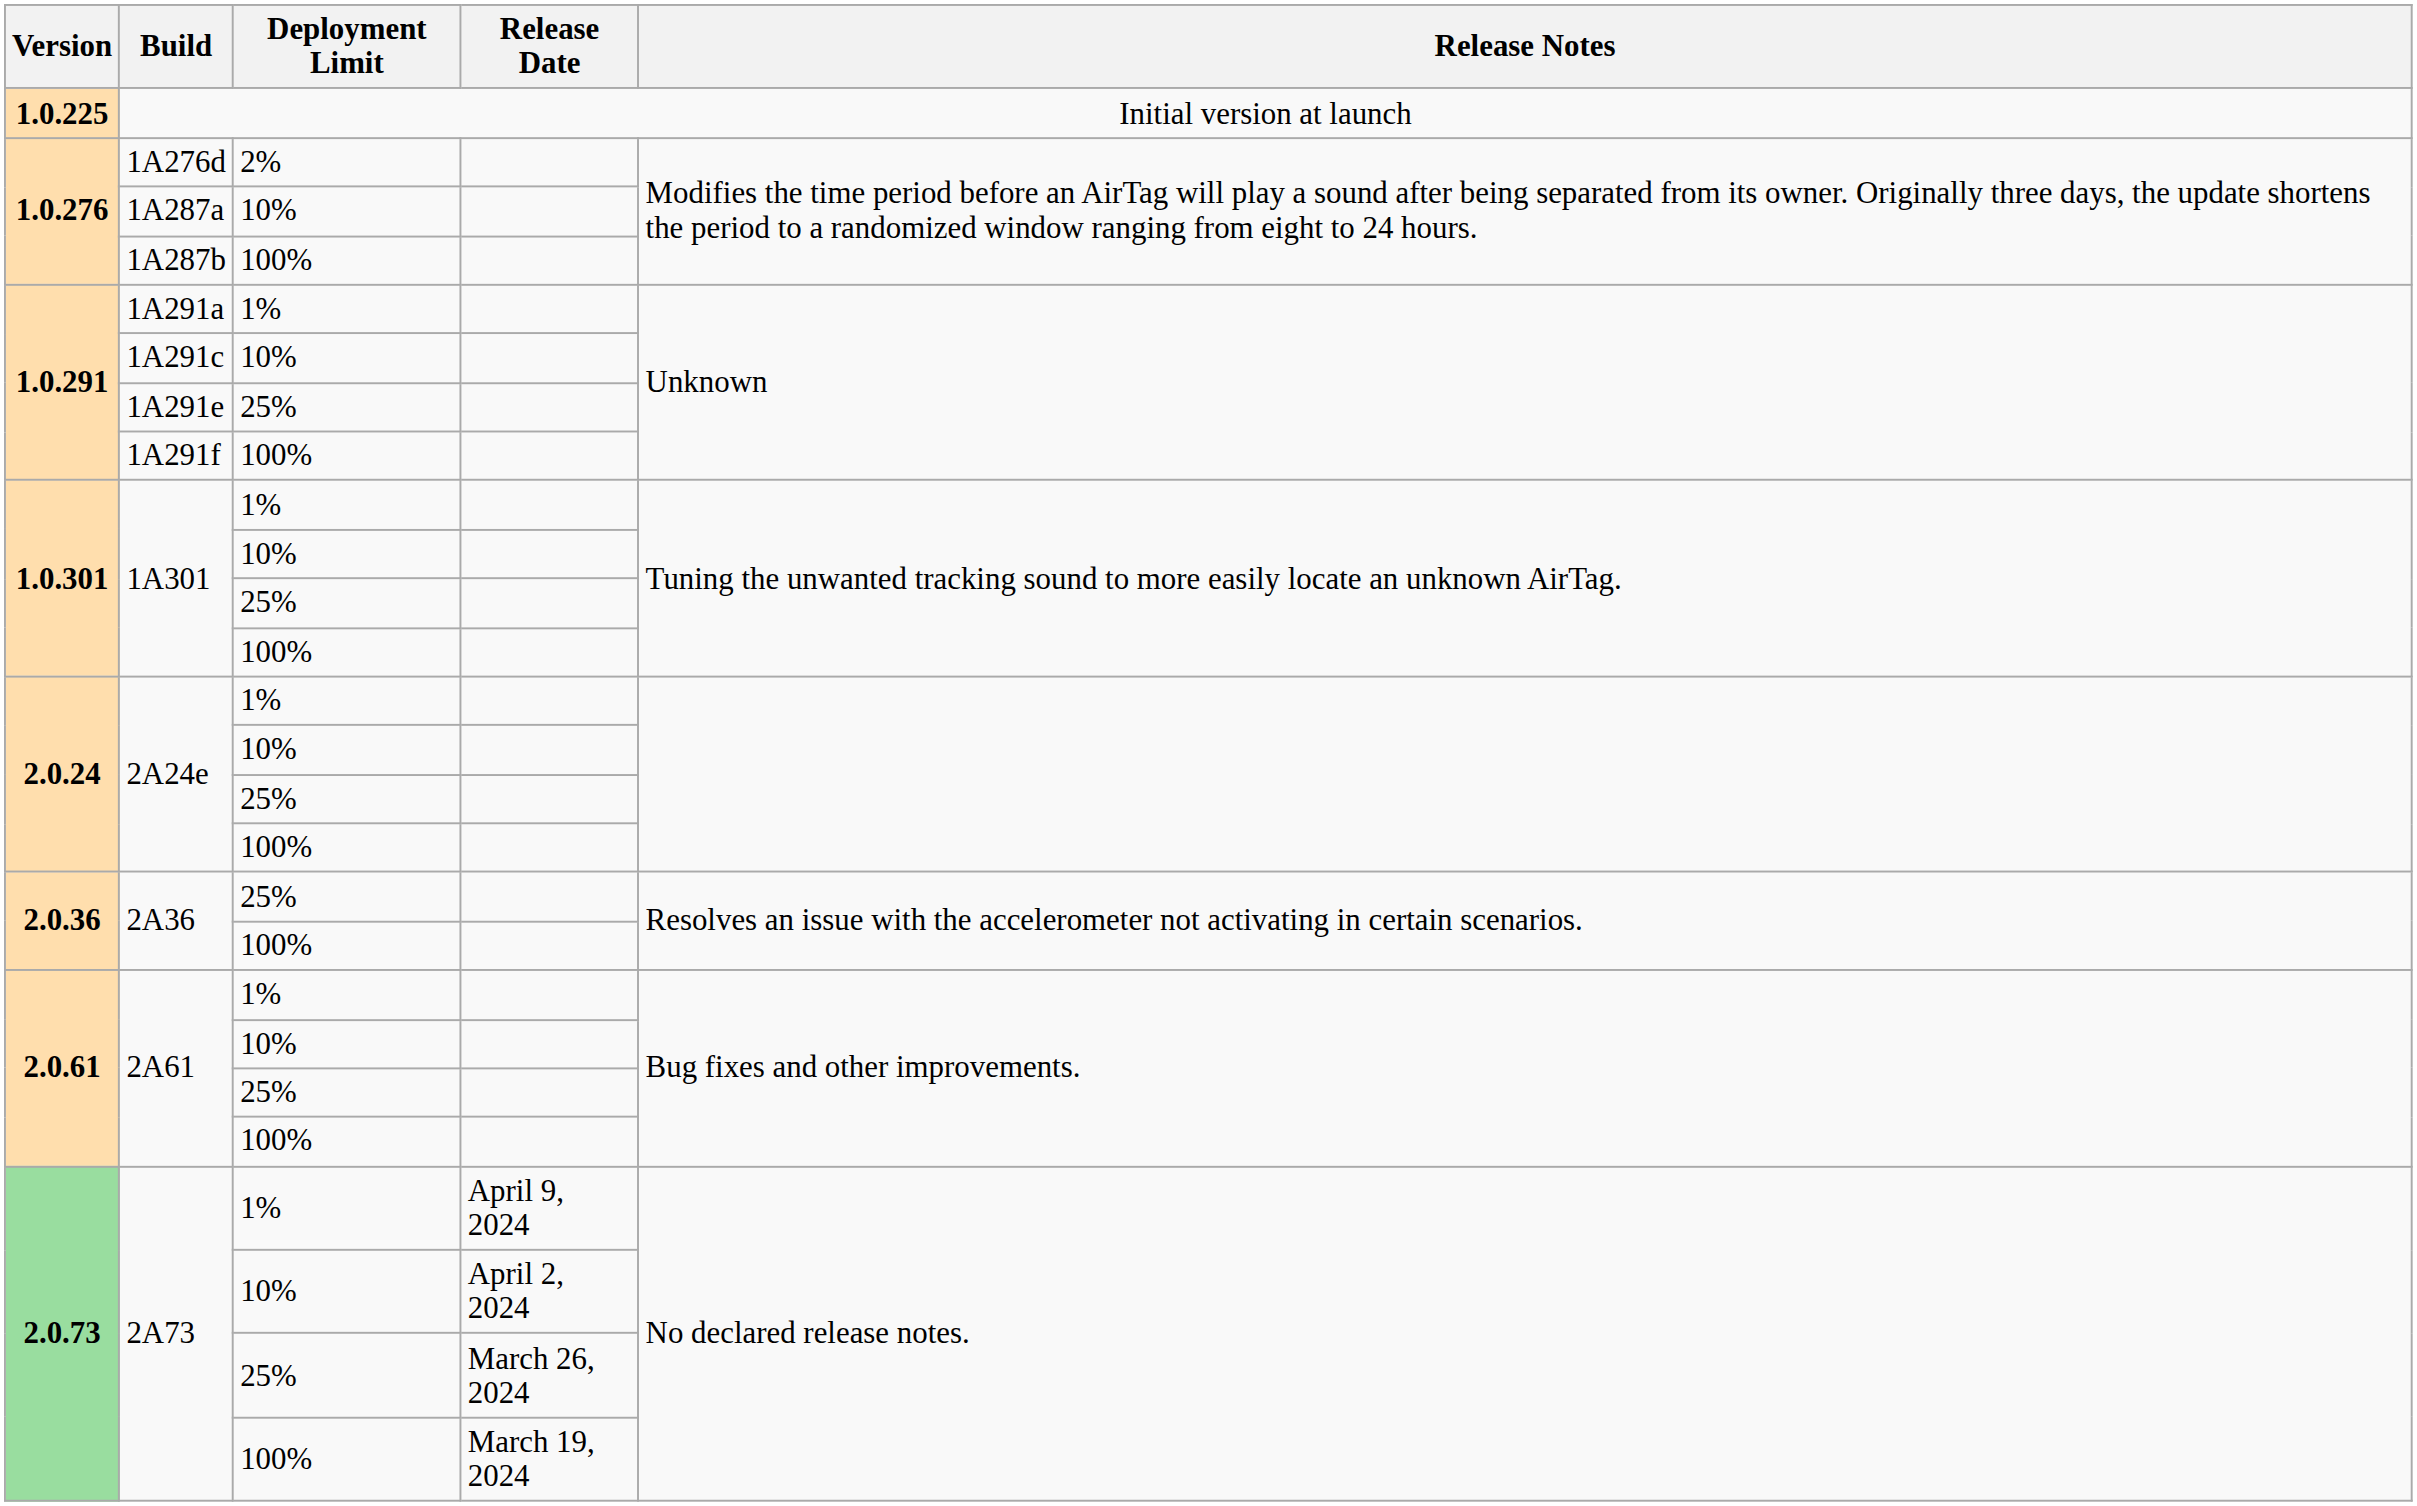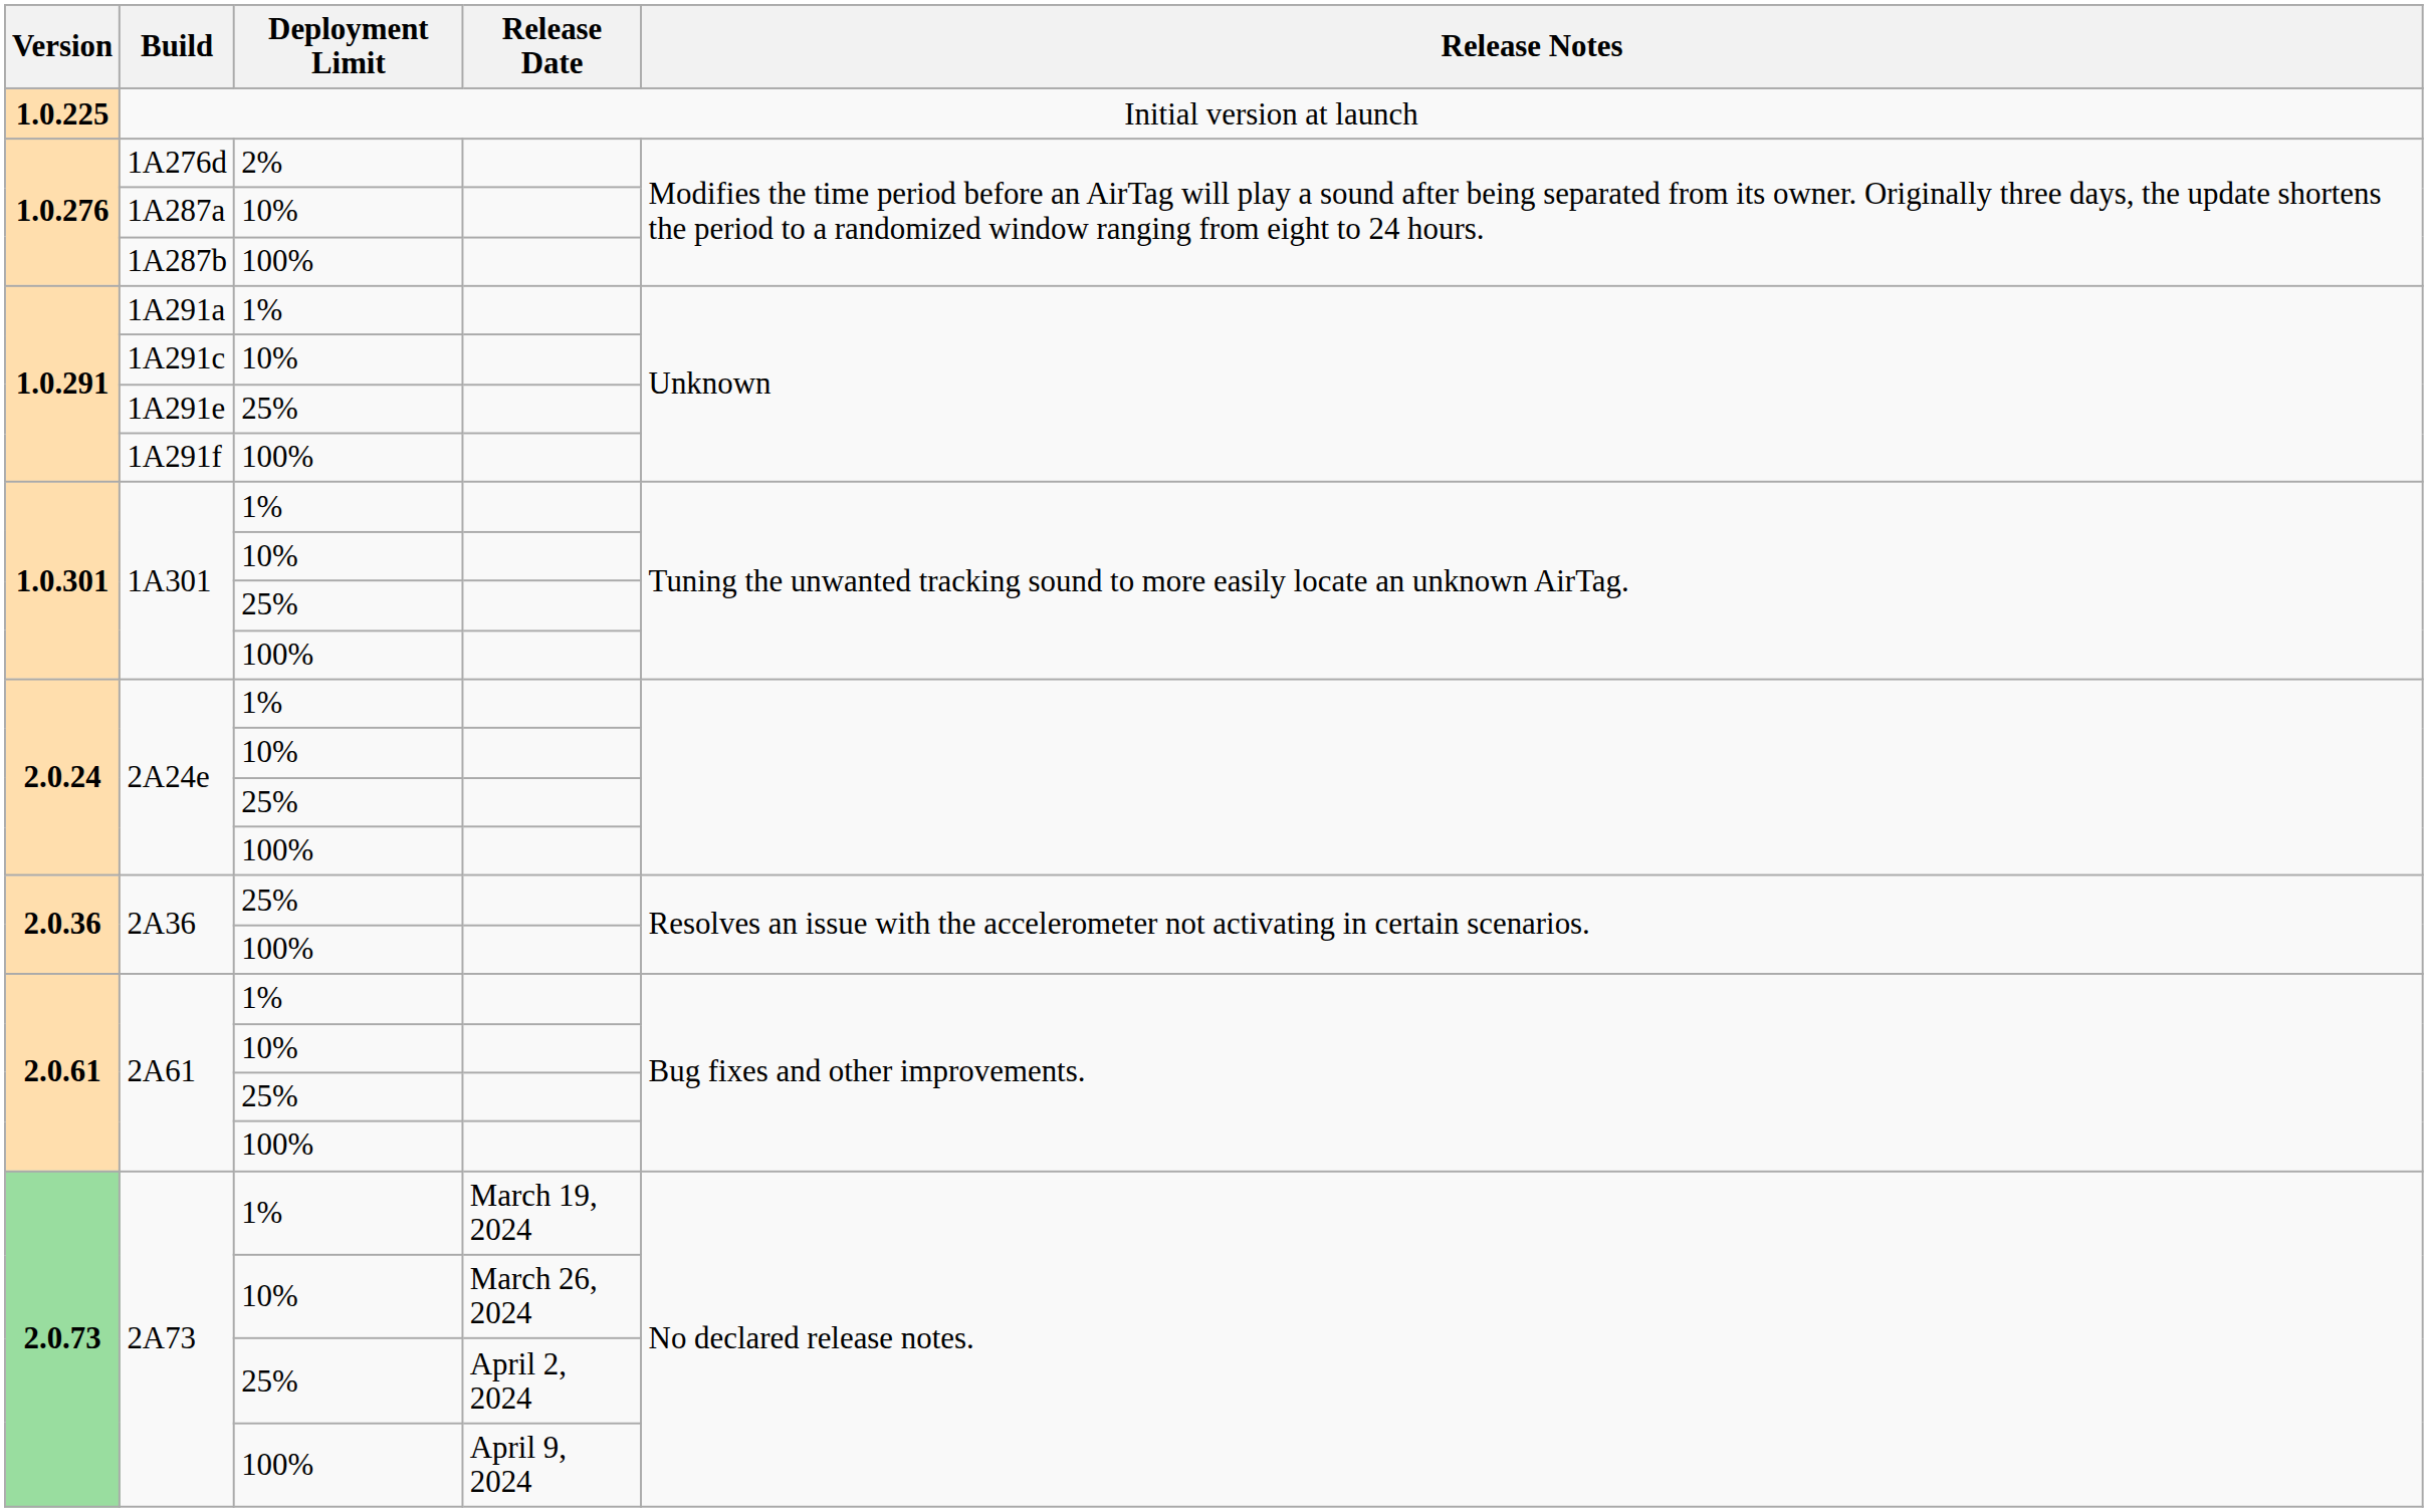2A73 / 1% | Release Date: April 9, 2024 -> March 19, 2024
2A73 / 10% | Release Date: April 2, 2024 -> March 26, 2024
2A73 / 25% | Release Date: March 26, 2024 -> April 2, 2024
2A73 / 100% | Release Date: March 19, 2024 -> April 9, 2024
